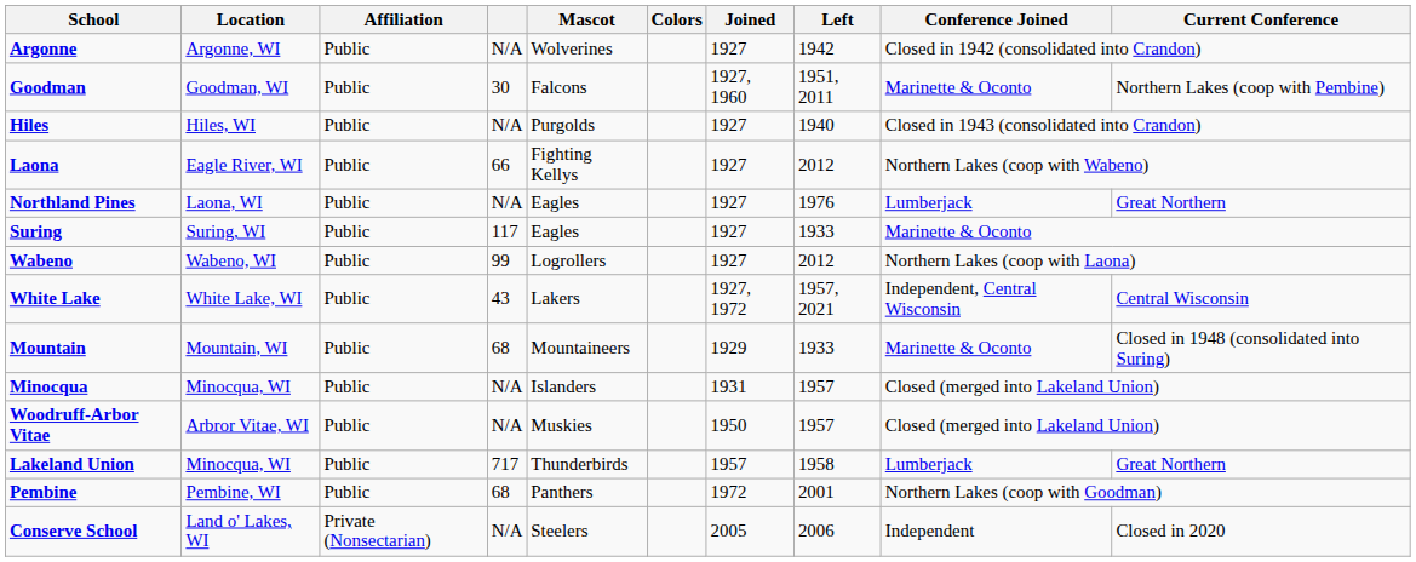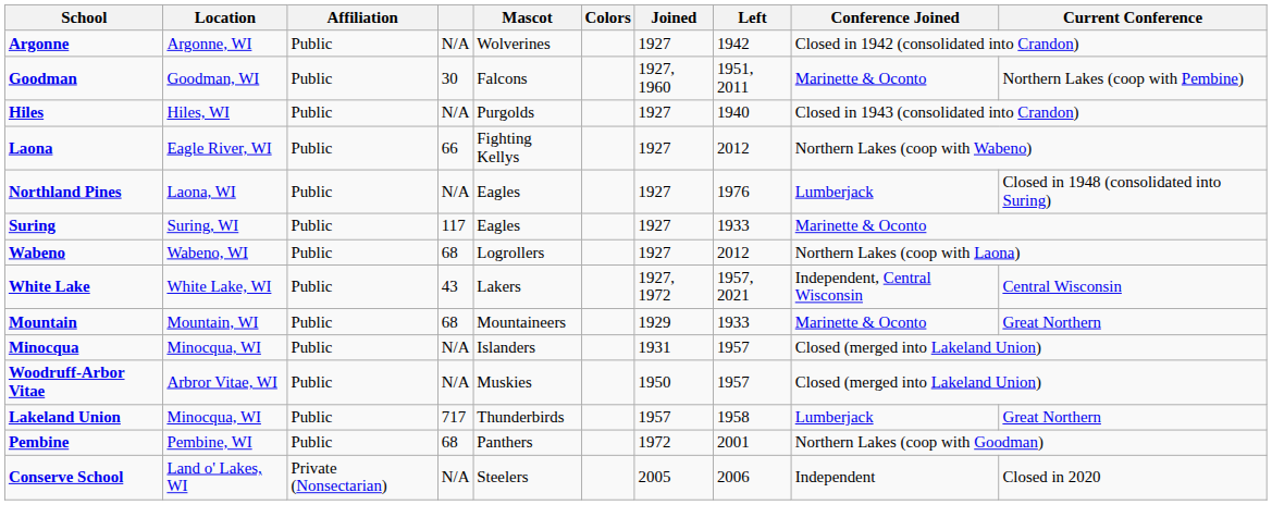Northland Pines | Current Conference: Great Northern -> Closed in 1948 (consolidated into Suring)
Wabeno | column 4: 99 -> 68
Mountain | Current Conference: Closed in 1948 (consolidated into Suring) -> Great Northern
